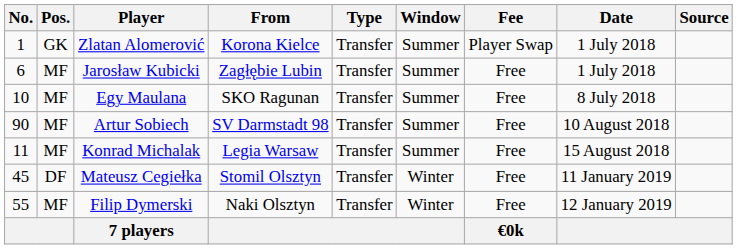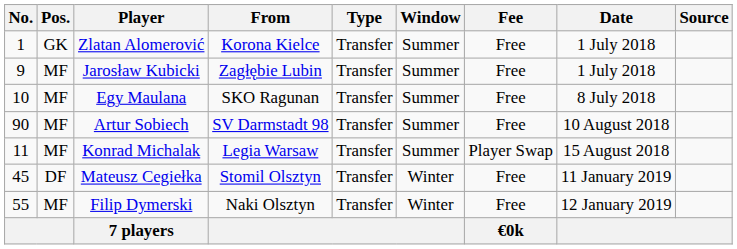Zlatan Alomerović | Fee: Player Swap -> Free
Jarosław Kubicki | No.: 6 -> 9
Konrad Michalak | Fee: Free -> Player Swap
